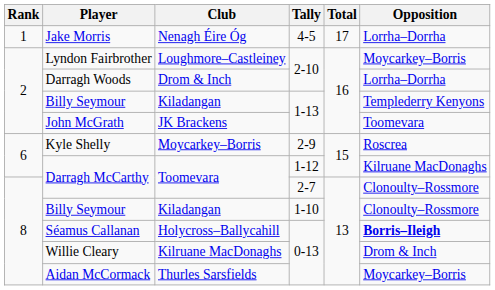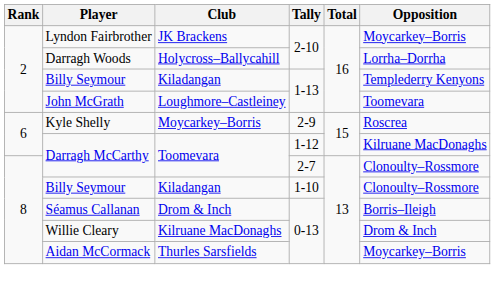- row: 1 | Jake Morris | Nenagh Éire Óg | 4-5 | 17 | Lorrha–Dorrha
Lyndon Fairbrother | Club: Loughmore–Castleiney -> JK Brackens
Darragh Woods | Club: Drom & Inch -> Holycross–Ballycahill
John McGrath | Club: JK Brackens -> Loughmore–Castleiney
Séamus Callanan | Club: Holycross–Ballycahill -> Drom & Inch
Séamus Callanan | Opposition: bold -> normal
